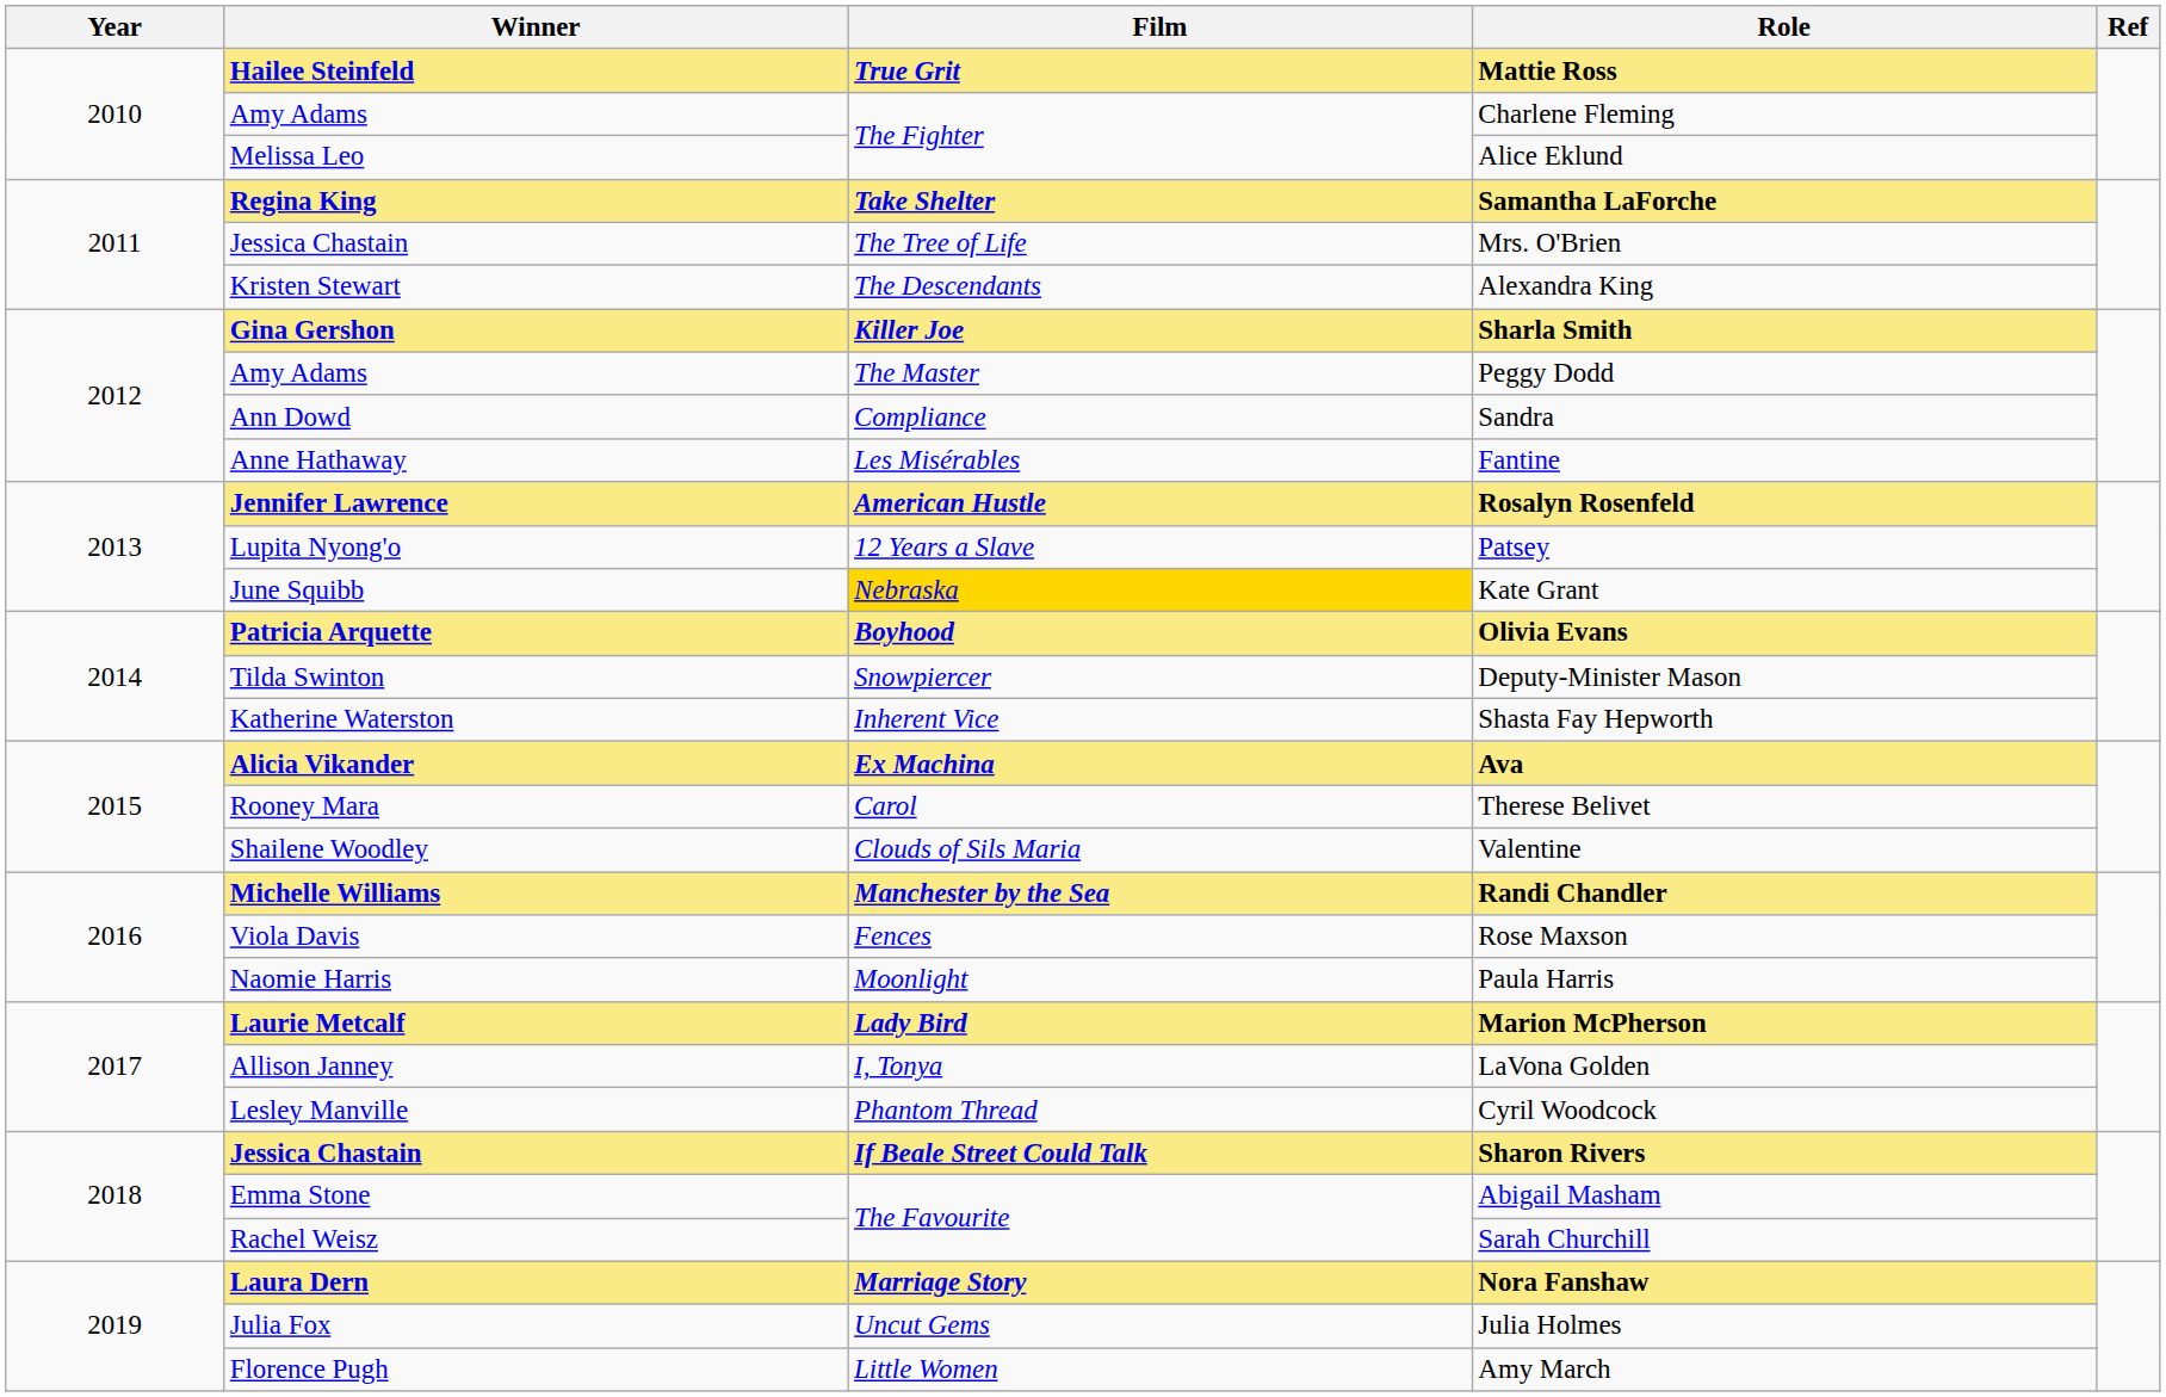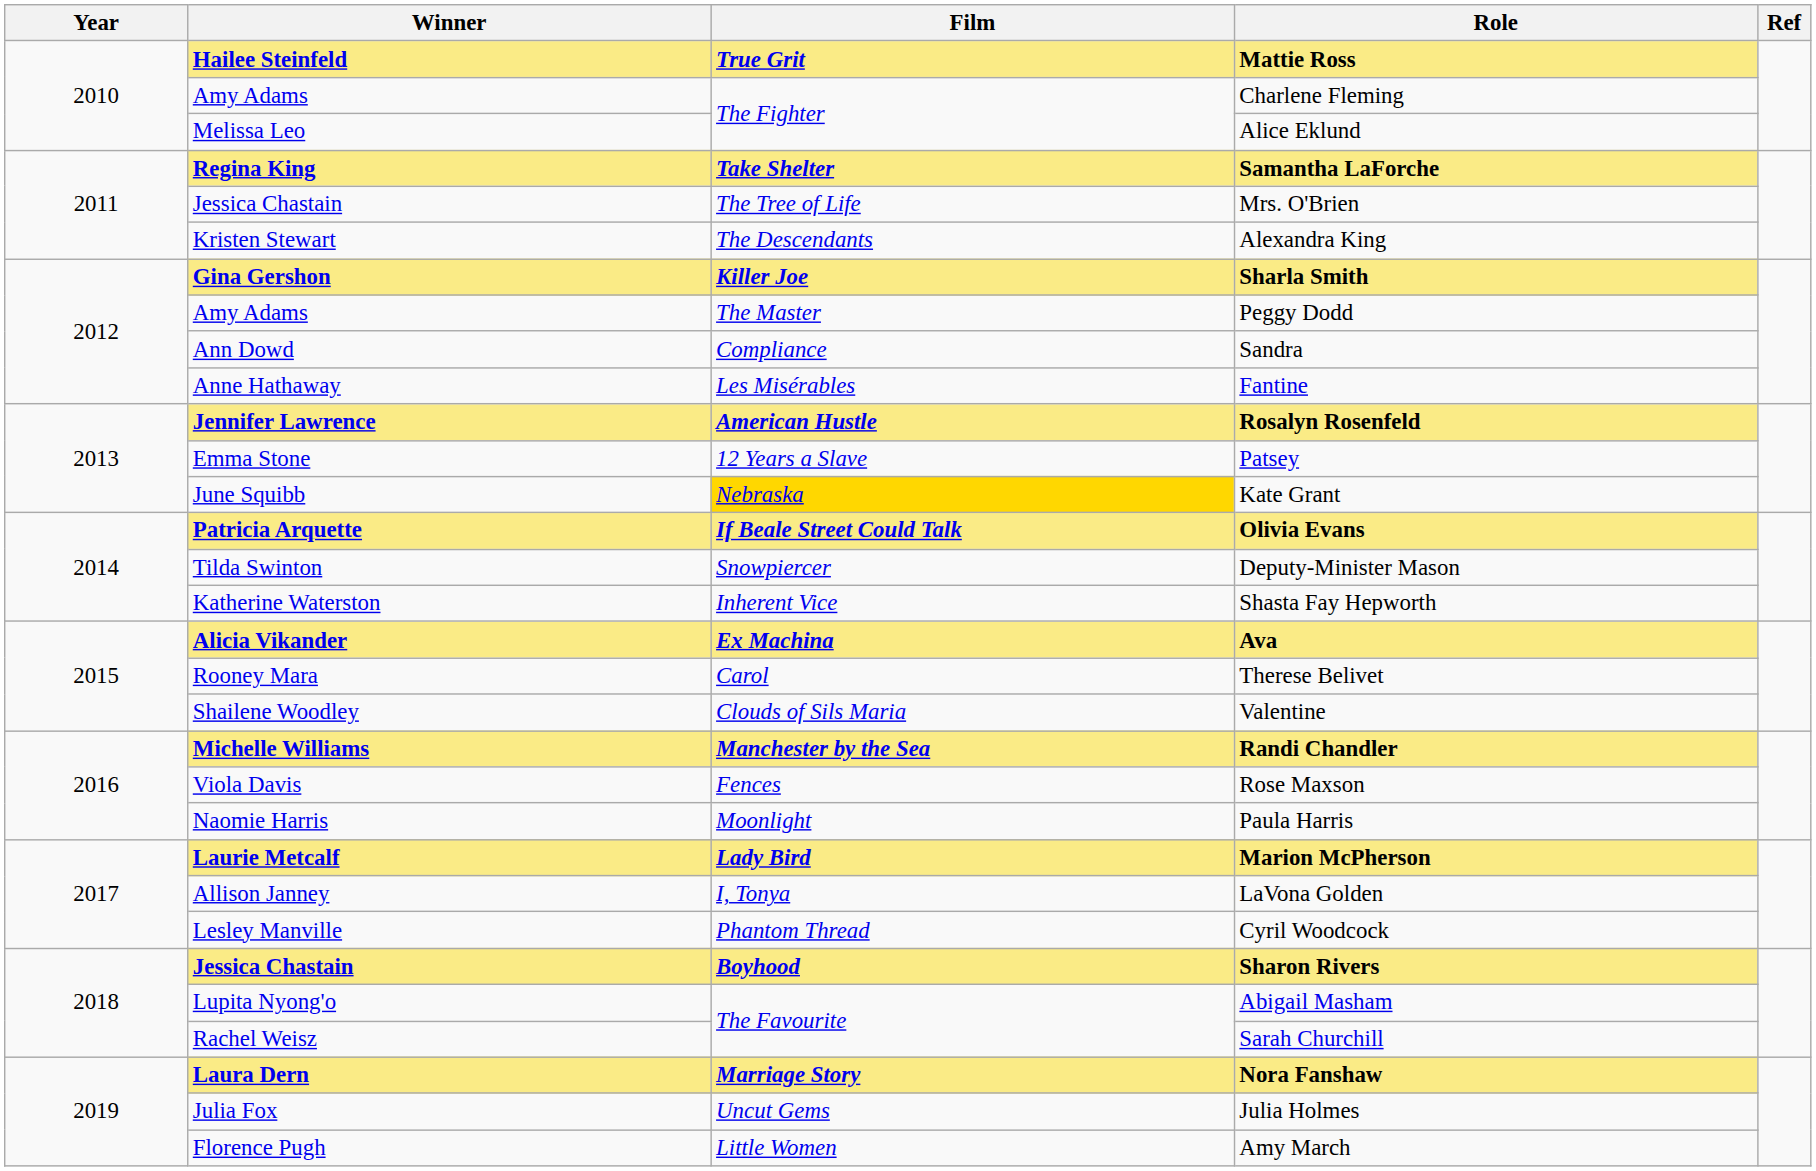Patsey | Winner: Lupita Nyong'o -> Emma Stone
Olivia Evans | Film: Boyhood -> If Beale Street Could Talk
Sharon Rivers | Film: If Beale Street Could Talk -> Boyhood
Abigail Masham | Winner: Emma Stone -> Lupita Nyong'o
